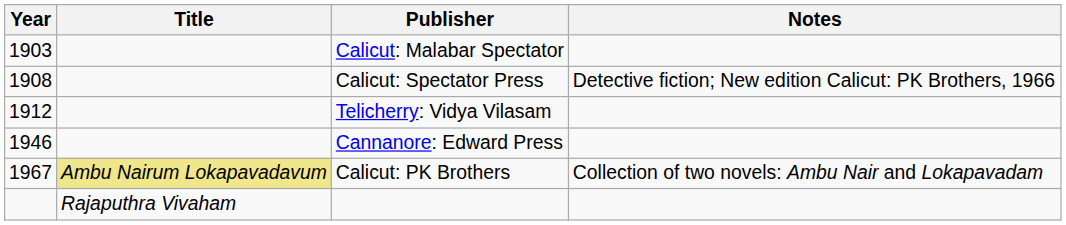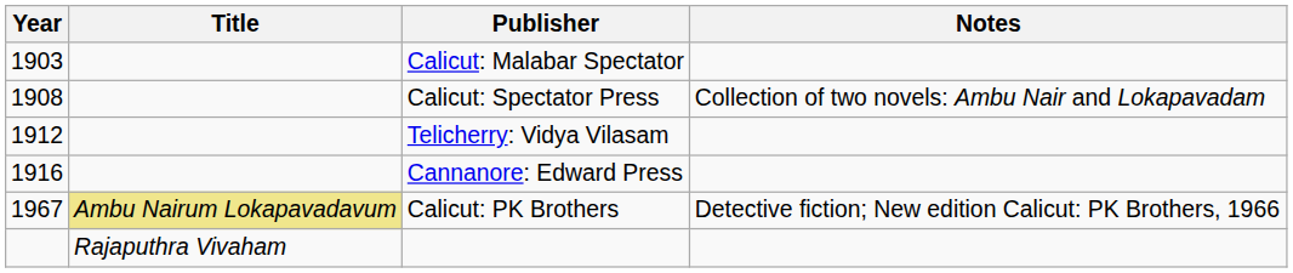Calicut: Spectator Press | Notes: Detective fiction; New edition Calicut: PK Brothers, 1966 -> Collection of two novels: Ambu Nair and Lokapavadam
Cannanore: Edward Press | Year: 1946 -> 1916
Calicut: PK Brothers | Notes: Collection of two novels: Ambu Nair and Lokapavadam -> Detective fiction; New edition Calicut: PK Brothers, 1966
